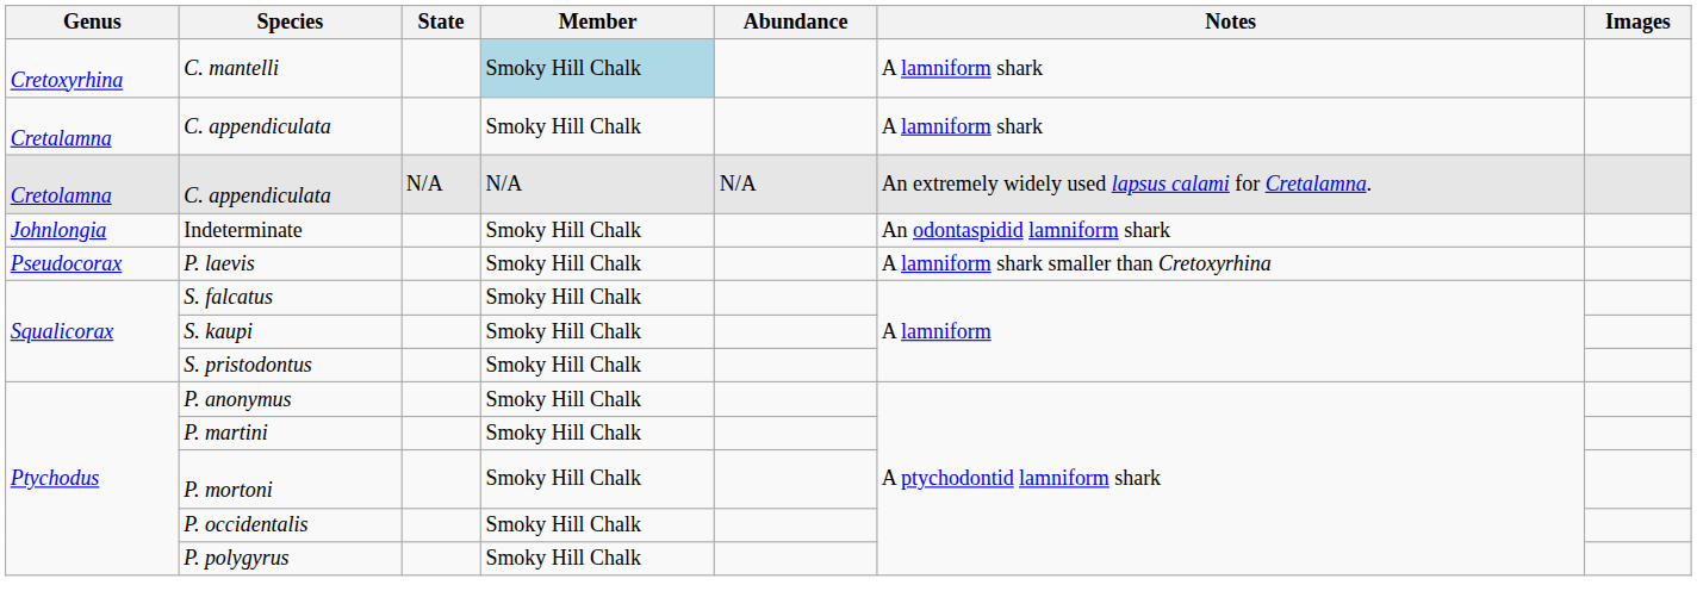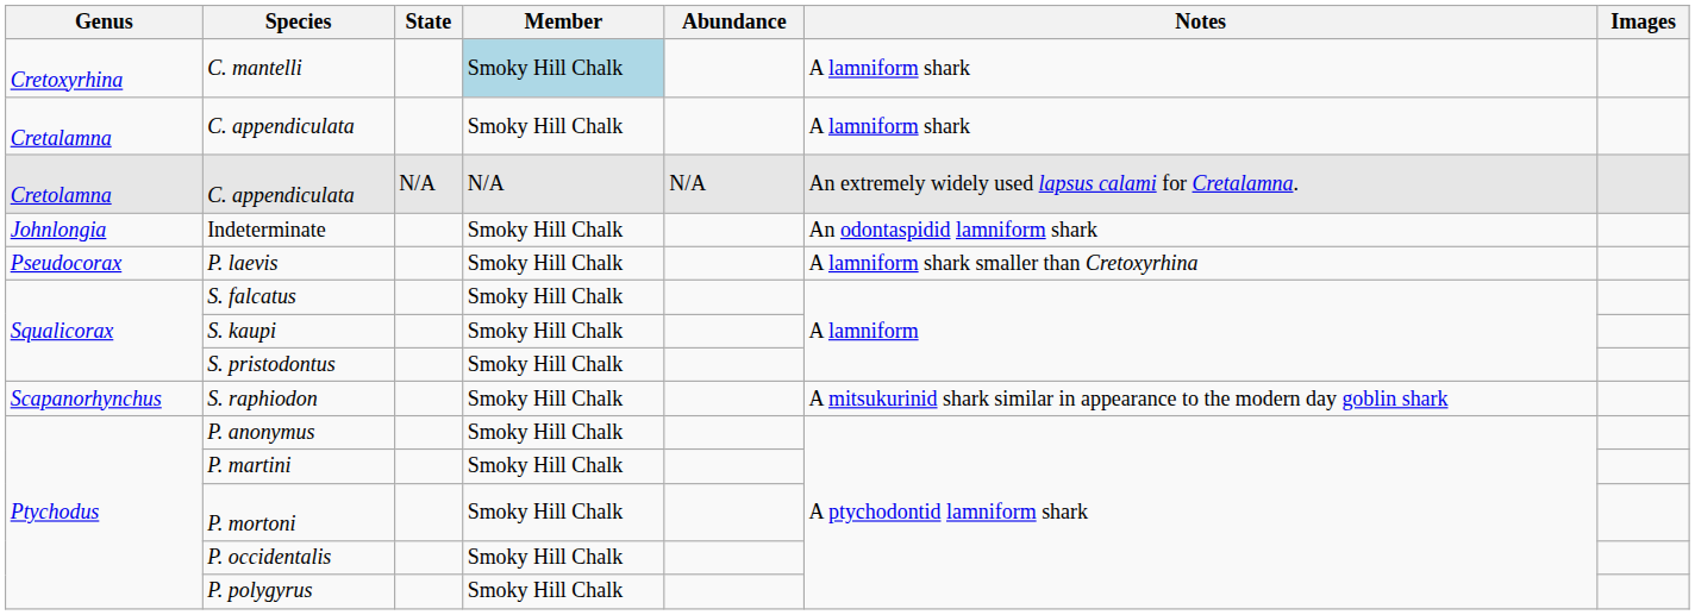+ row: Scapanorhynchus | S. raphiodon | Smoky Hill Chalk | A mitsukurinid shark similar in appearance to the modern day goblin shark
